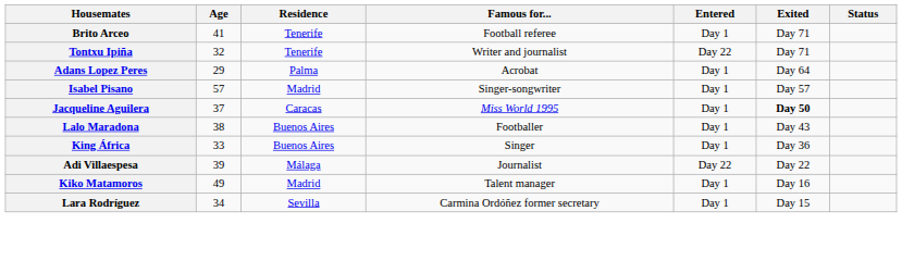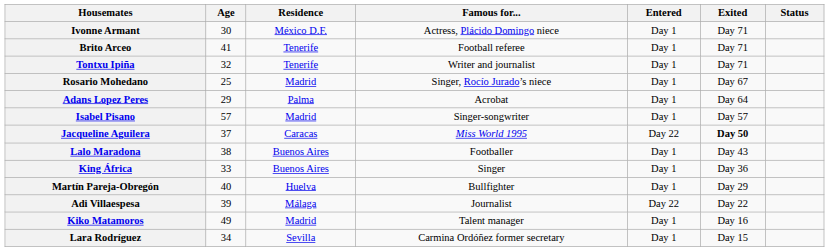+ row: Ivonne Armant | 30 | México D.F. | Actress, Plácido Domingo niece | Day 1 | Day 71
Tontxu Ipiña | Entered: Day 22 -> Day 1
+ row: Rosario Mohedano | 25 | Madrid | Singer, Rocío Jurado’s niece | Day 1 | Day 67
Jacqueline Aguilera | Entered: Day 1 -> Day 22
+ row: Martín Pareja-Obregón | 40 | Huelva | Bullfighter | Day 1 | Day 29
